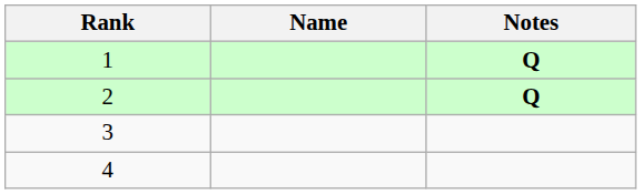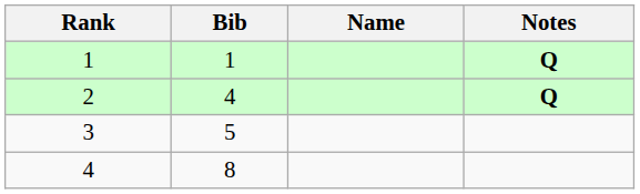+ column: Bib | 1 | 4 | 5 | 8
